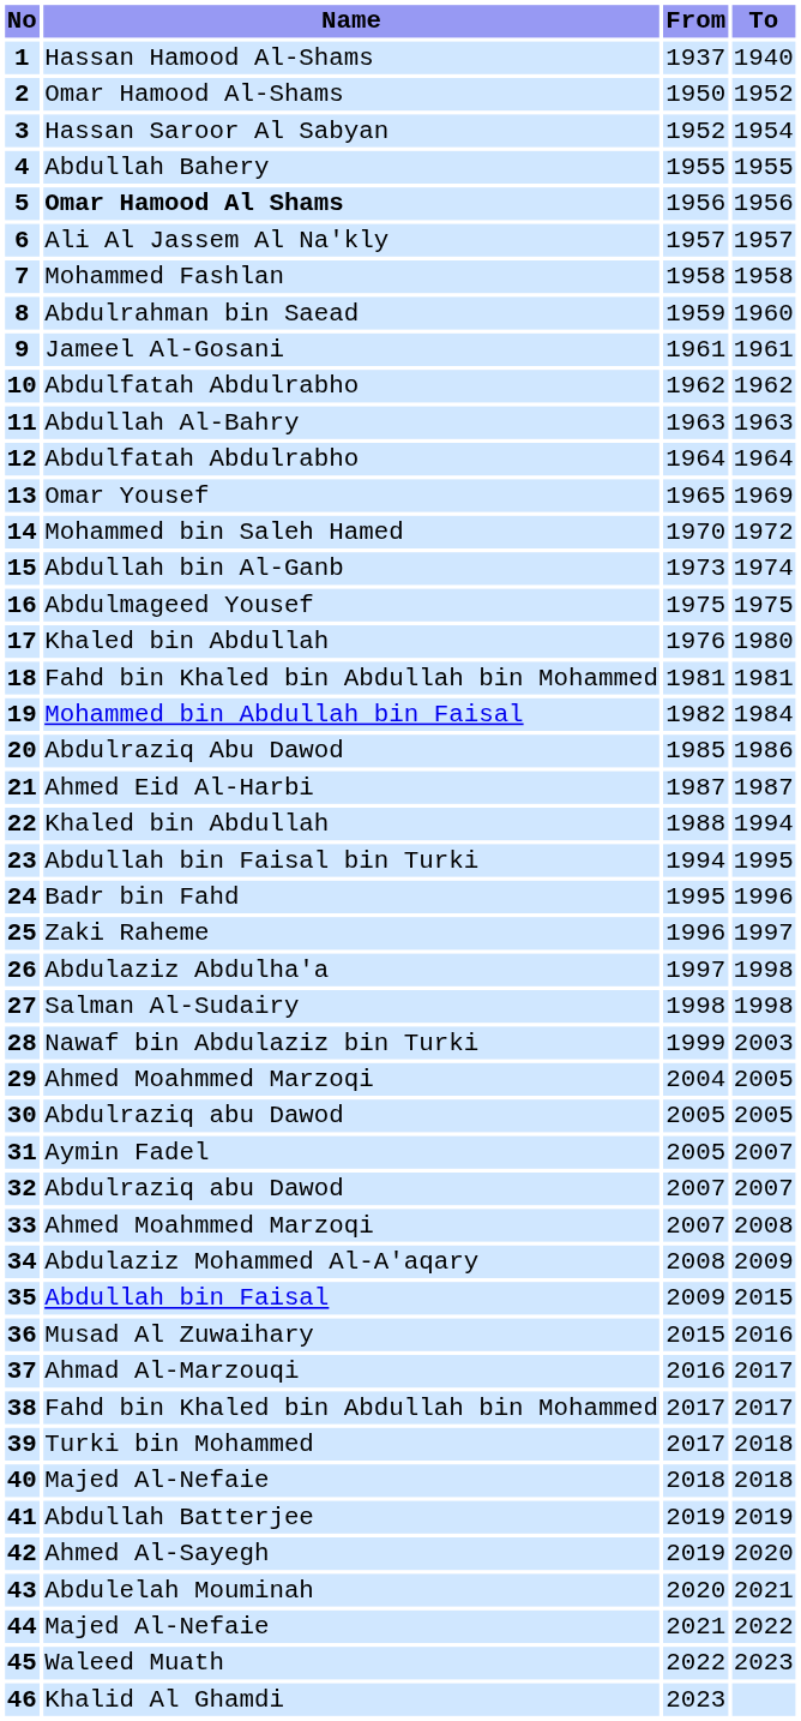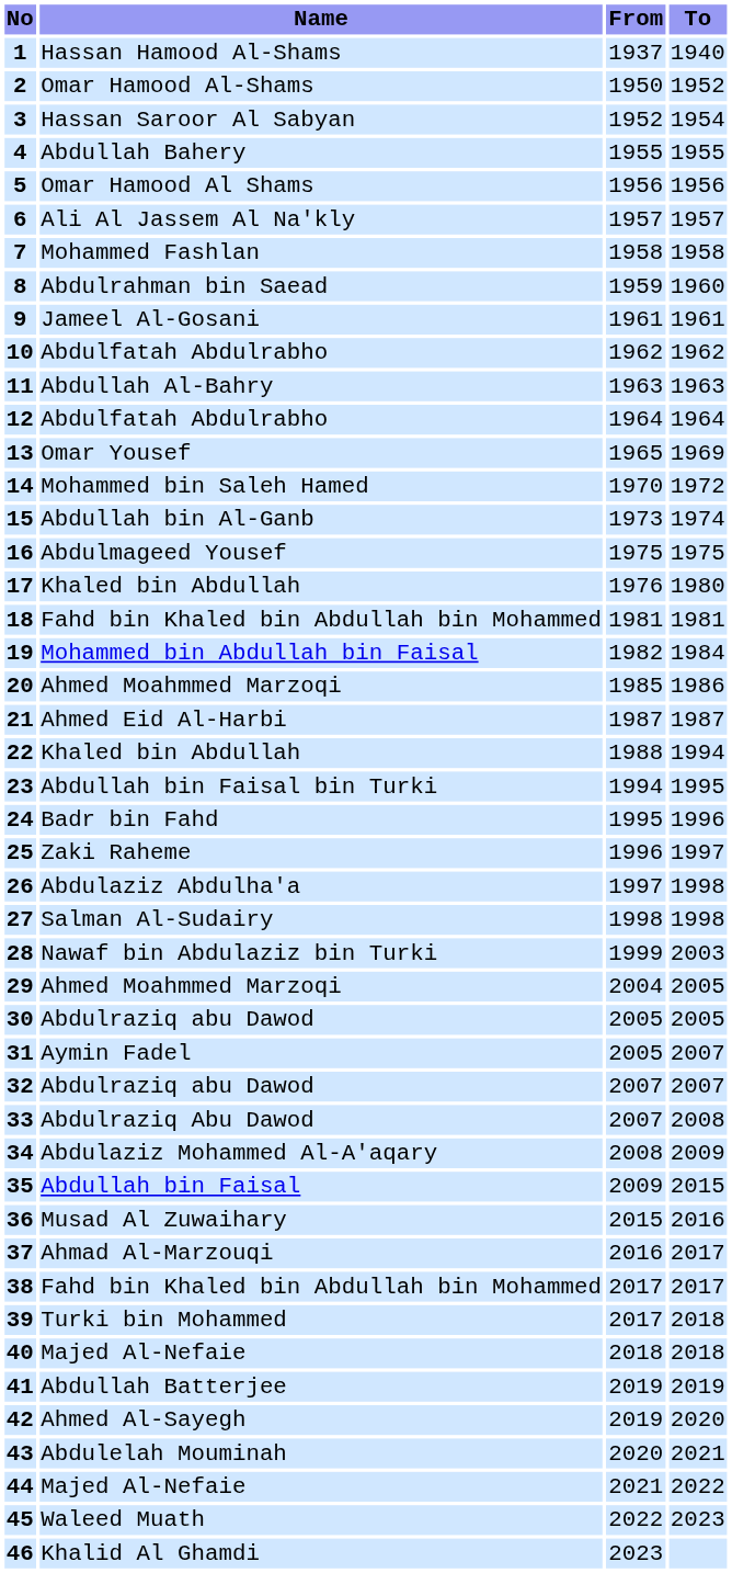5 | Name: bold -> normal
20 | Name: Abdulraziq Abu Dawod -> Ahmed Moahmmed Marzoqi
33 | Name: Ahmed Moahmmed Marzoqi -> Abdulraziq Abu Dawod
